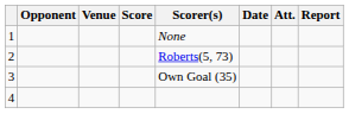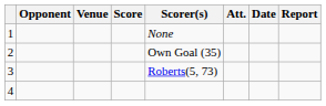columns swapped: Date <-> Att.
2 | Scorer(s): Roberts(5, 73) -> Own Goal (35)
3 | Scorer(s): Own Goal (35) -> Roberts(5, 73)
